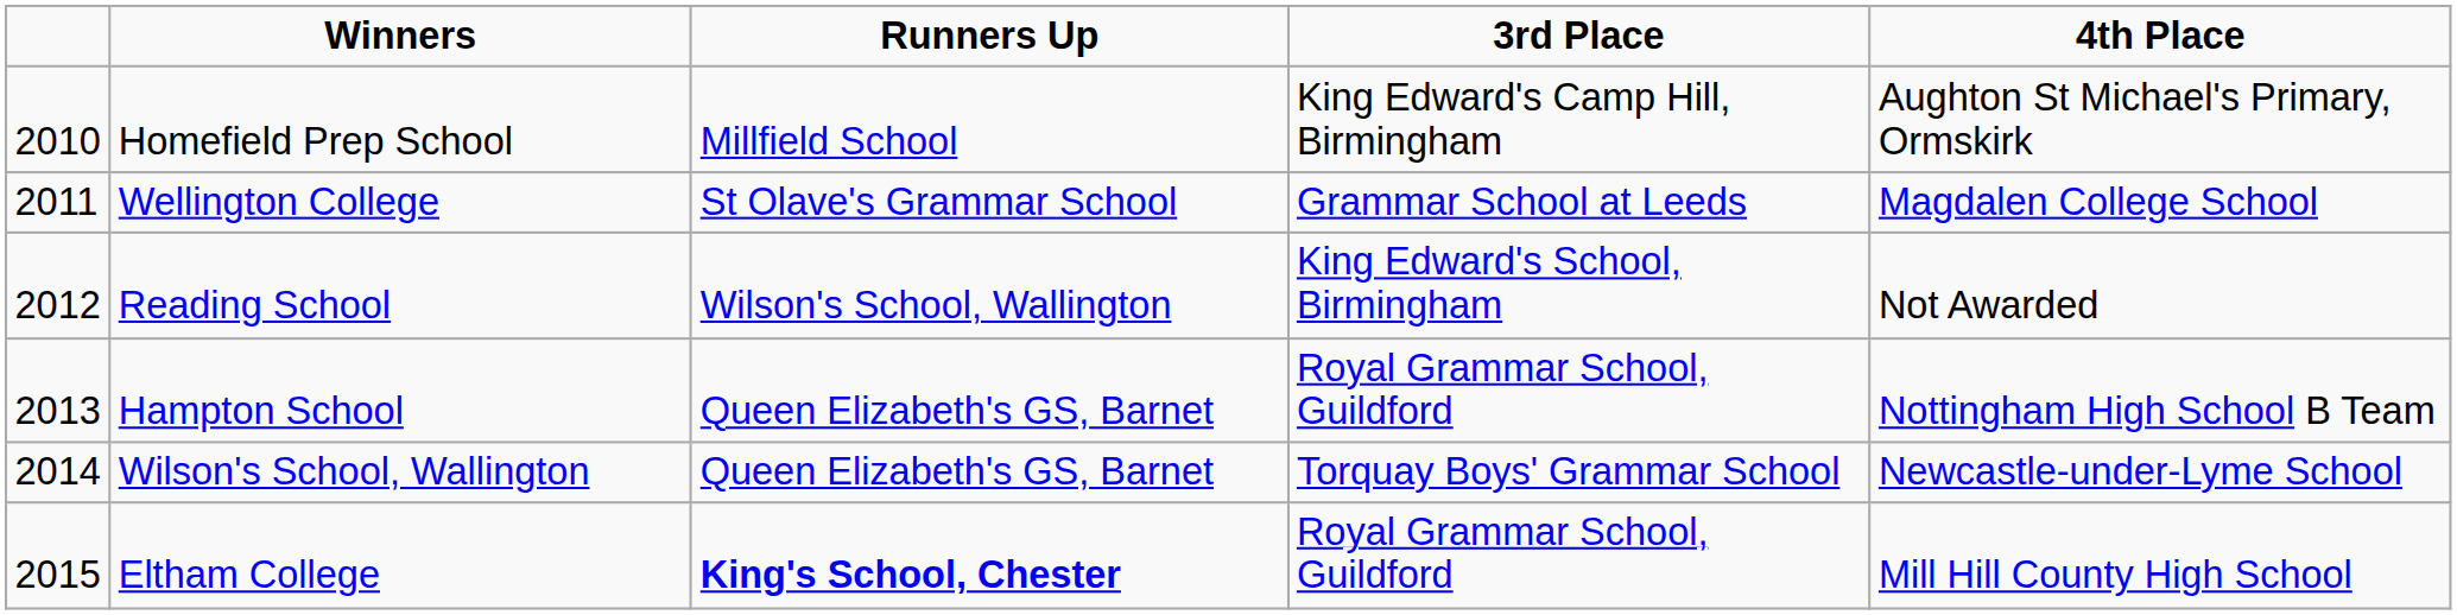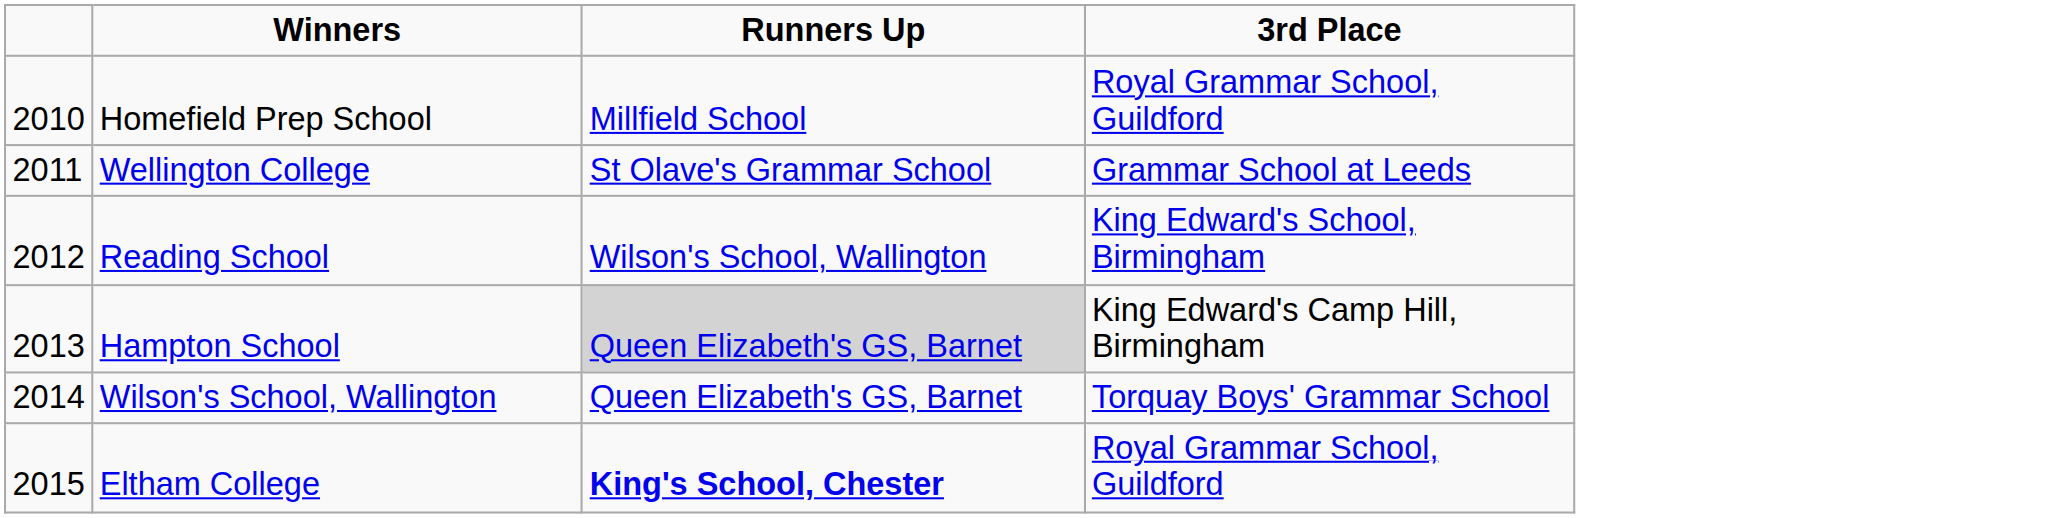- column: 4th Place | Aughton St Michael's Primary, Ormskirk | Magdalen College School | Not Awarded | Nottingham High School B Team | Newcastle-under-Lyme School | Mill Hill County High School
Homefield Prep School | 3rd Place: King Edward's Camp Hill, Birmingham -> Royal Grammar School, Guildford
Hampton School | Runners Up: no background -> lightgrey background
Hampton School | 3rd Place: Royal Grammar School, Guildford -> King Edward's Camp Hill, Birmingham
